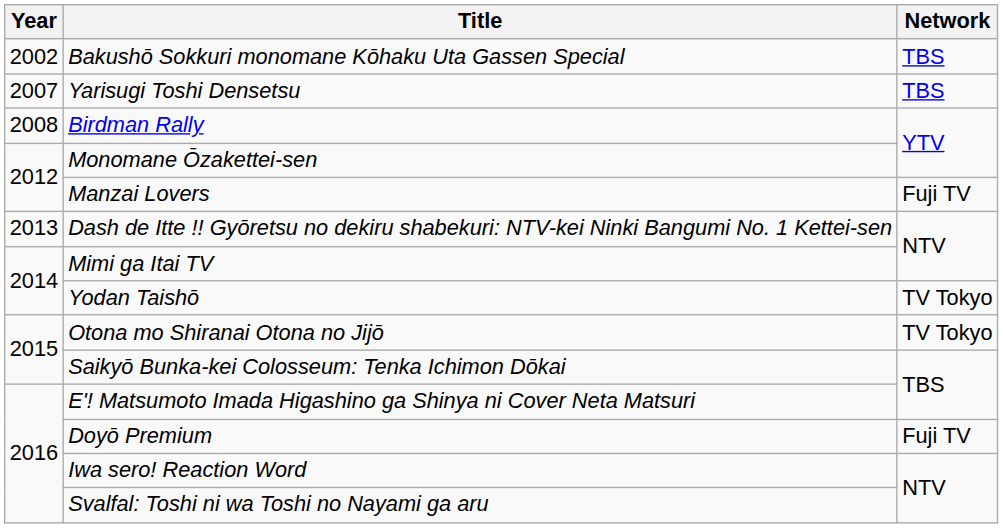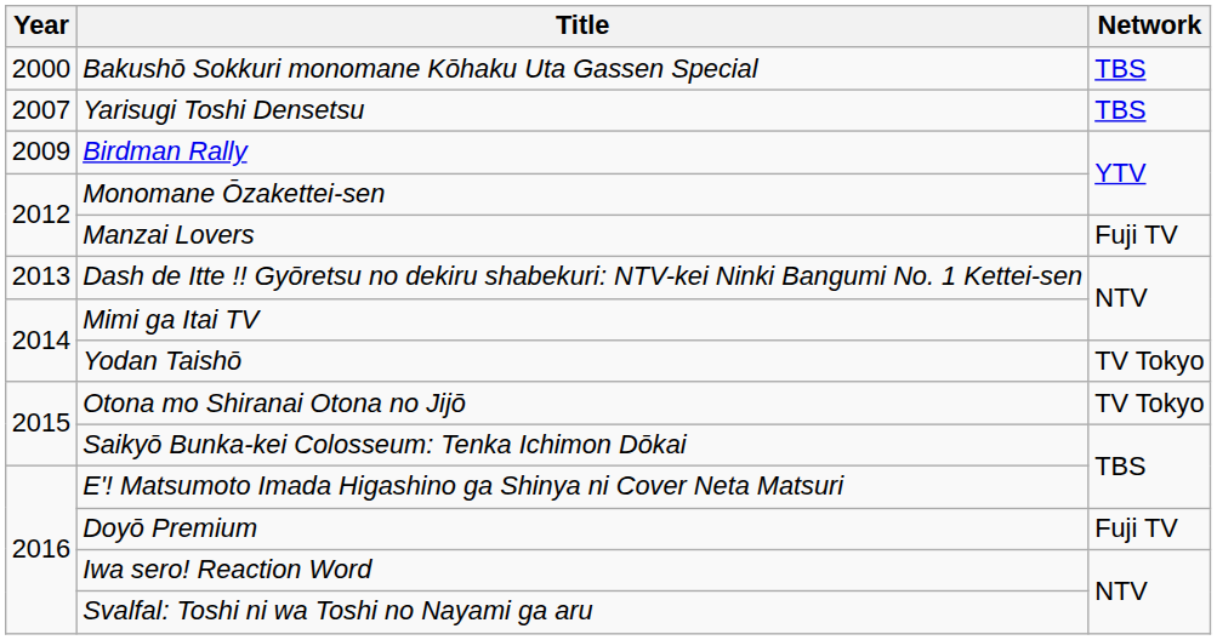Bakushō Sokkuri monomane Kōhaku Uta Gassen Special | Year: 2002 -> 2000
Birdman Rally | Year: 2008 -> 2009
